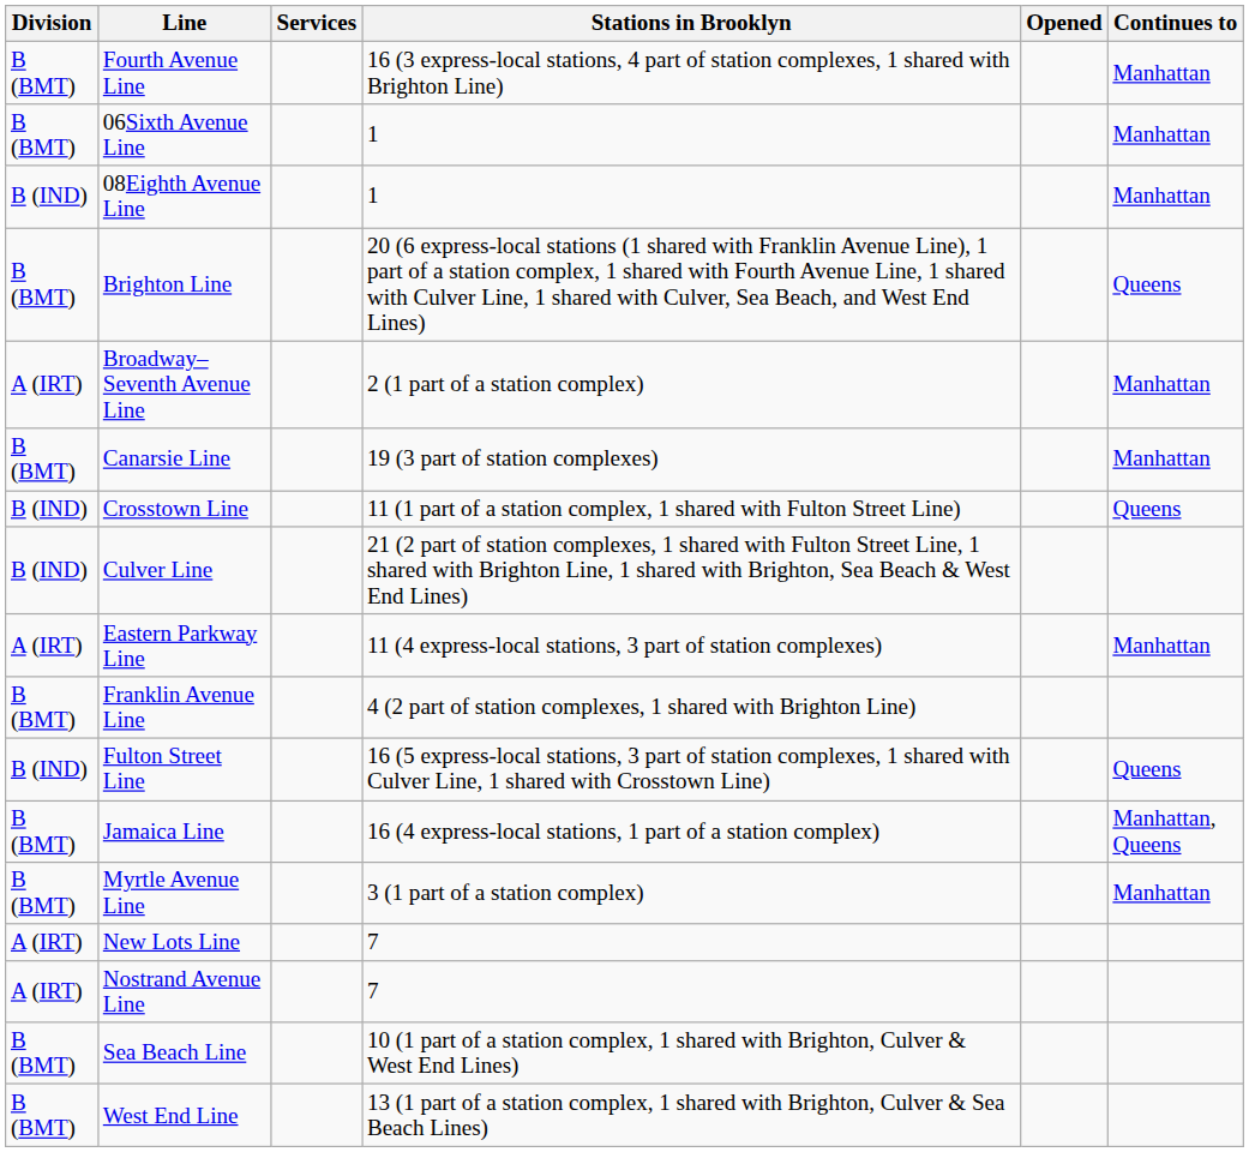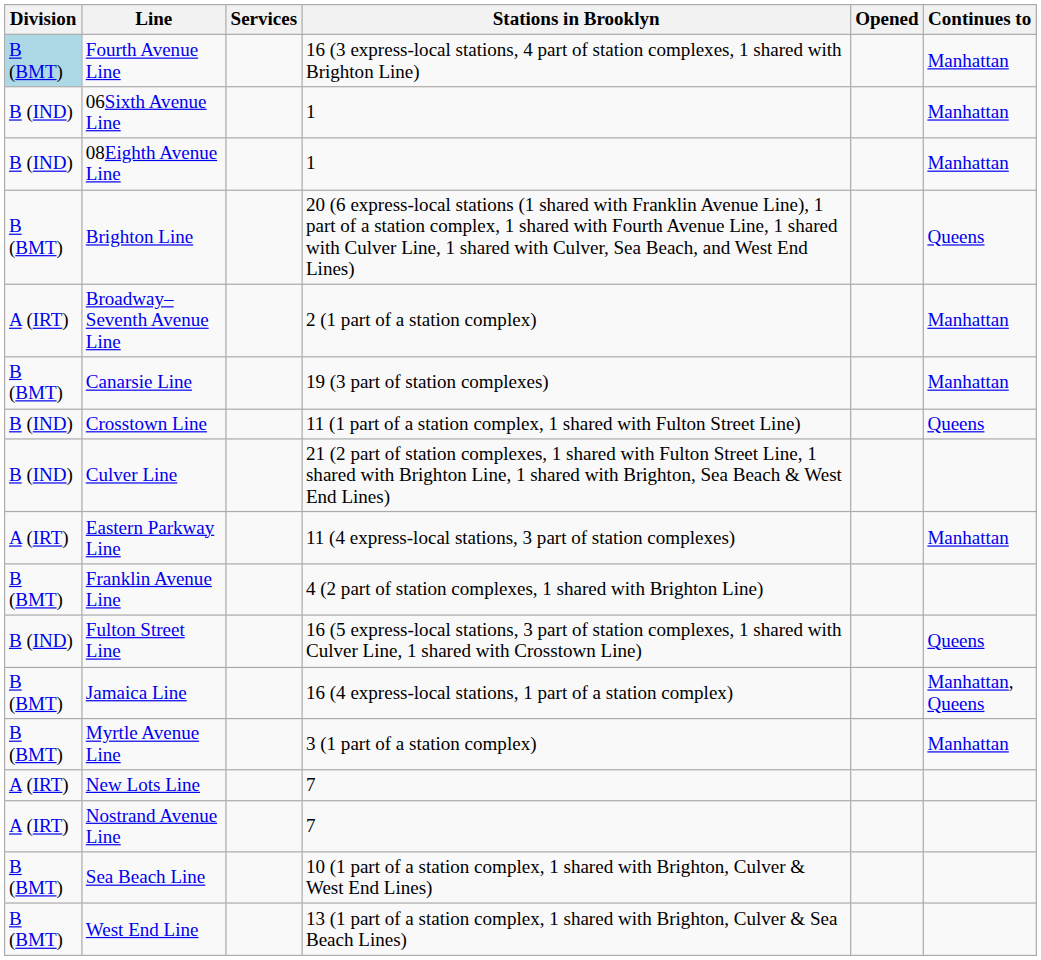Fourth Avenue Line | Division: no background -> lightblue background
06Sixth Avenue Line | Division: B (BMT) -> B (IND)
